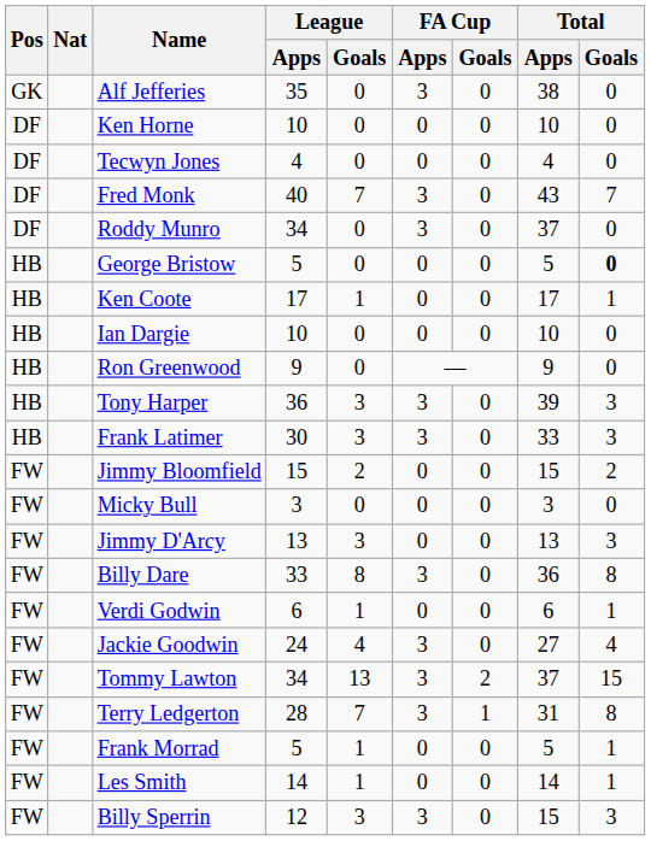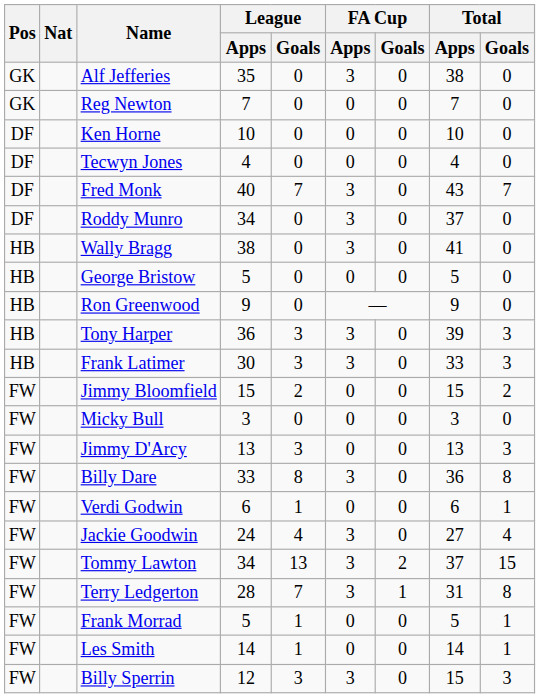+ row: GK | Reg Newton | 7 | 0 | 0 | 0 | 7 | 0
+ row: HB | Wally Bragg | 38 | 0 | 3 | 0 | 41 | 0
George Bristow | Total / Goals: bold -> normal
- row: HB | Ken Coote | 17 | 1 | 0 | 0 | 17 | 1
- row: HB | Ian Dargie | 10 | 0 | 0 | 0 | 10 | 0
